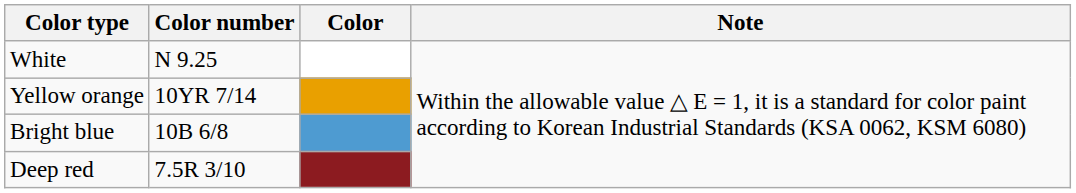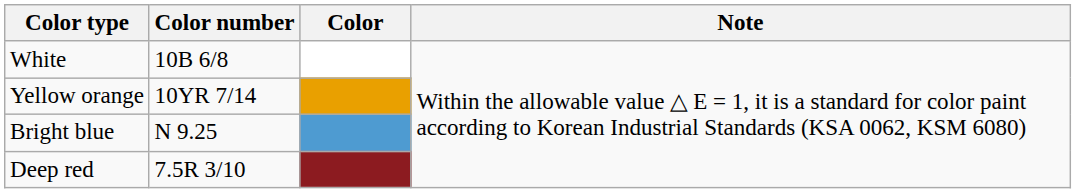White | Color number: N 9.25 -> 10B 6/8
Bright blue | Color number: 10B 6/8 -> N 9.25
